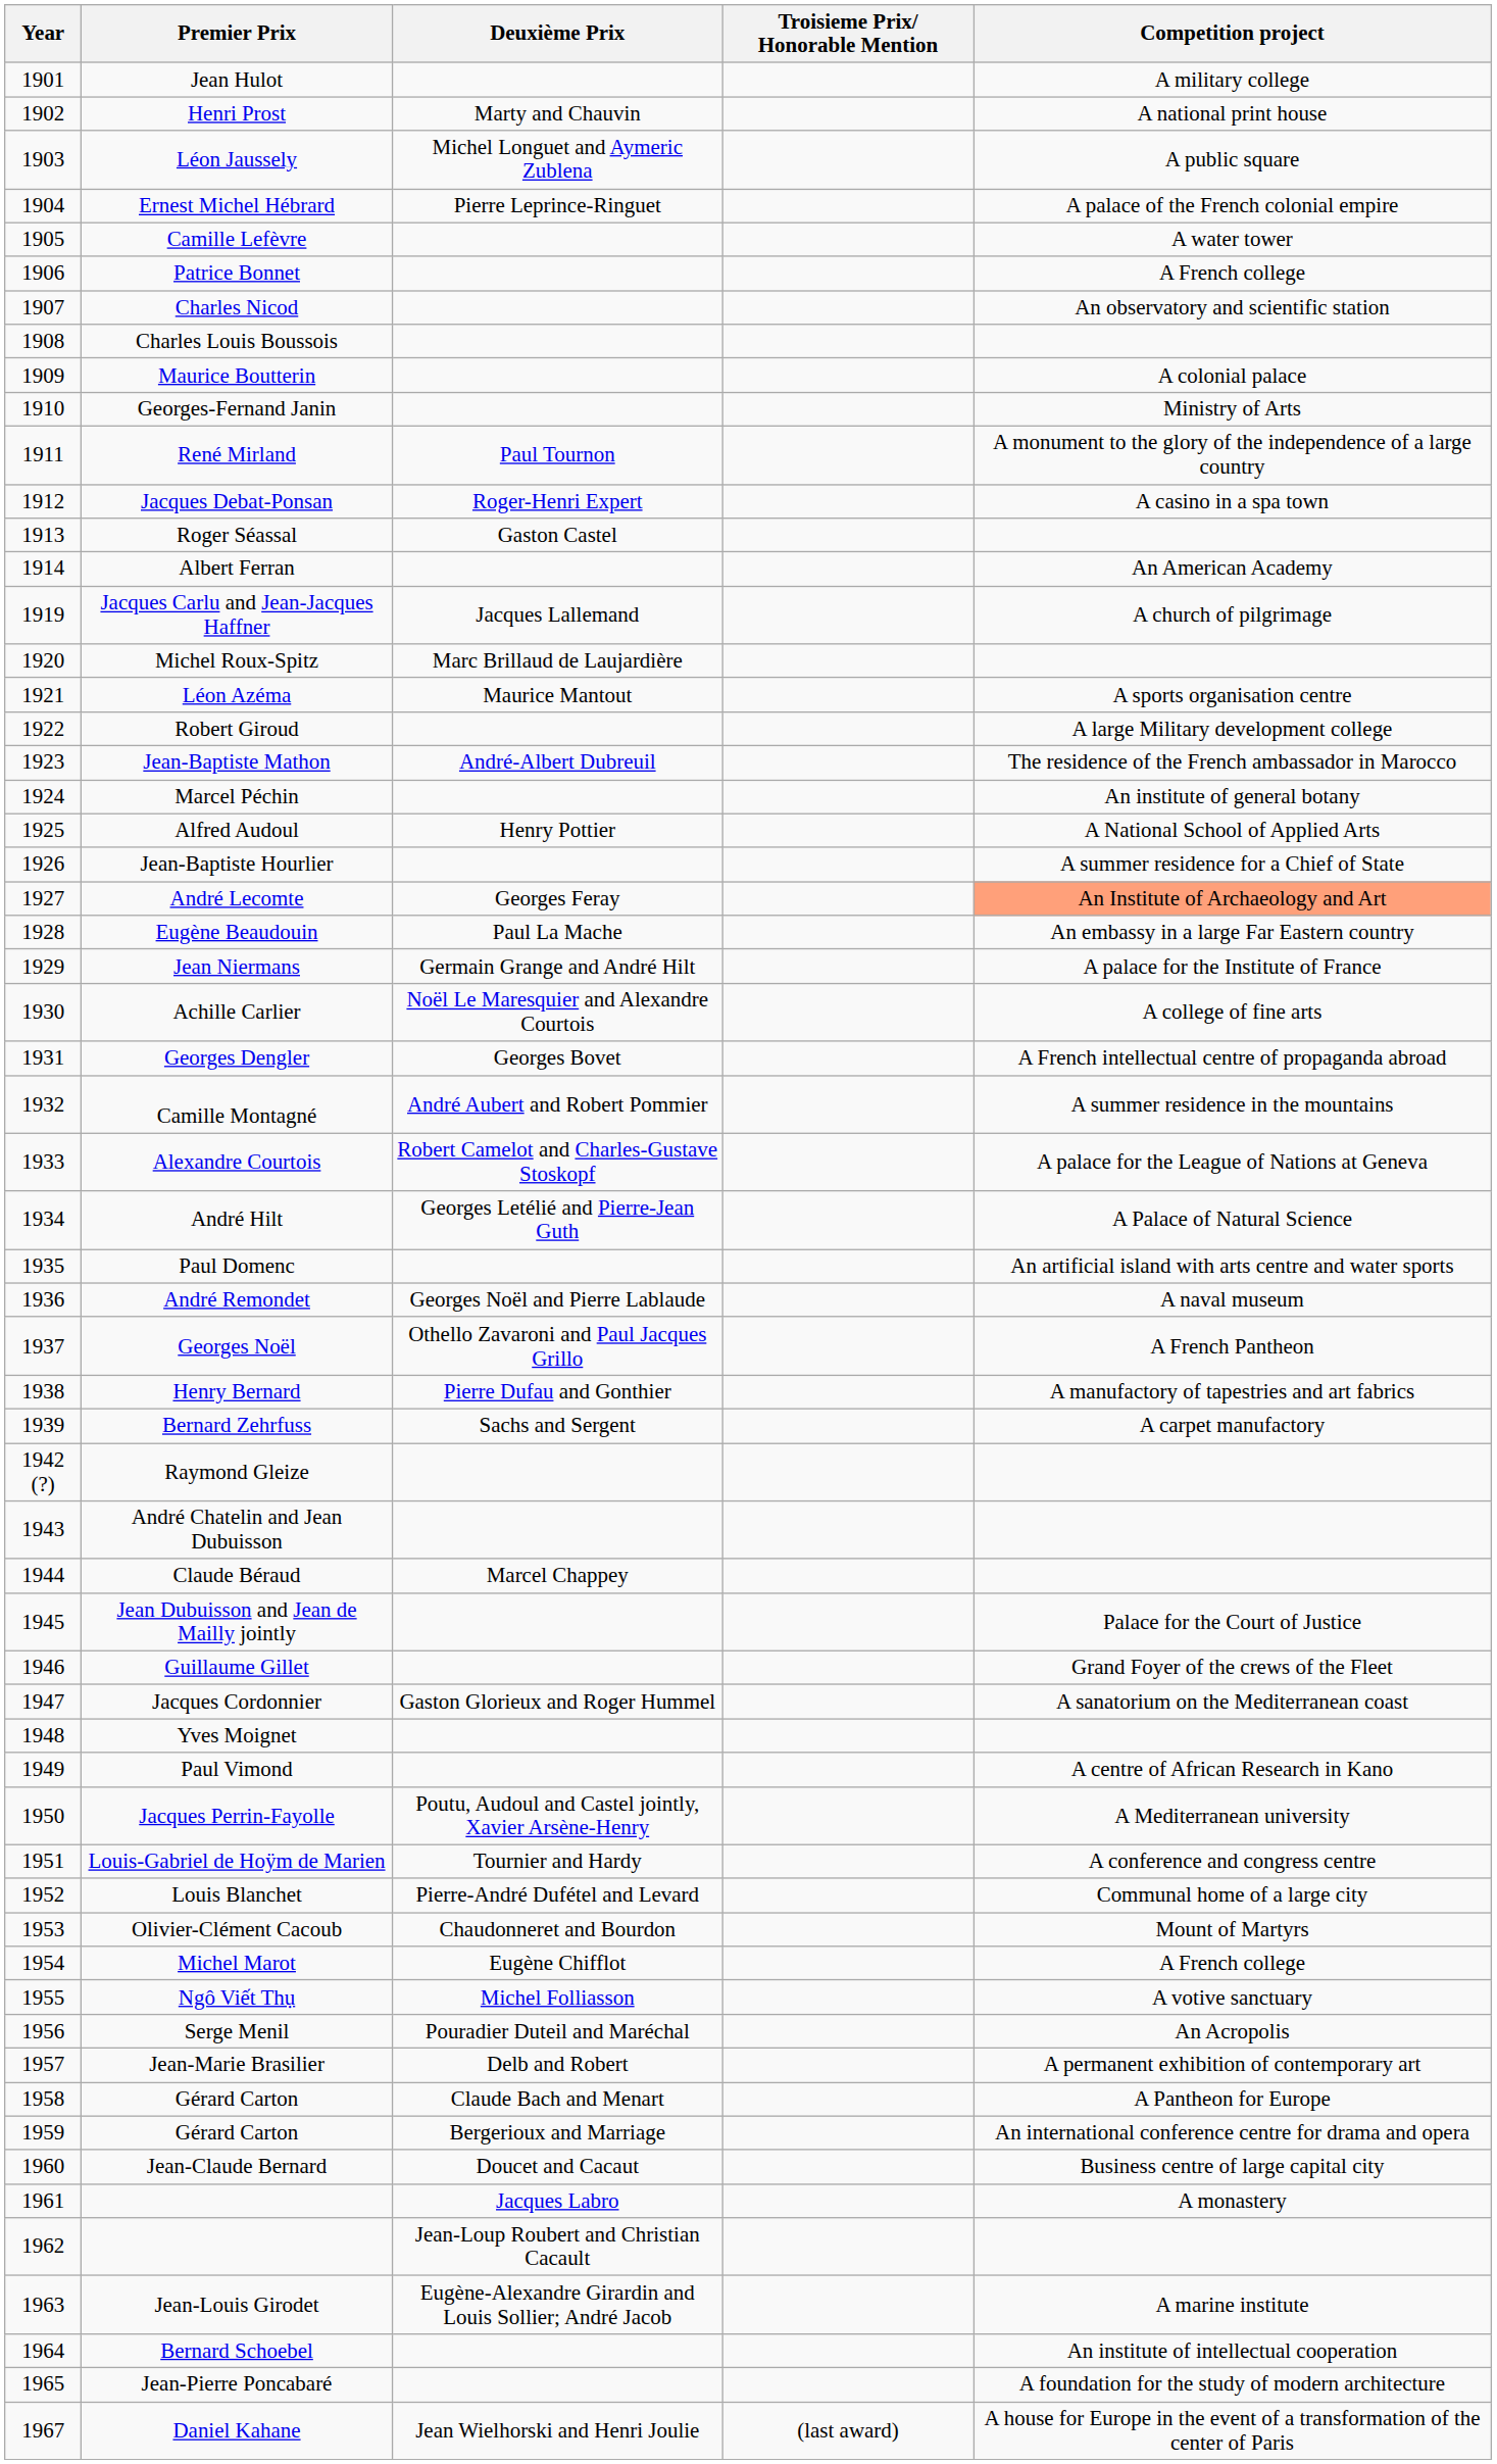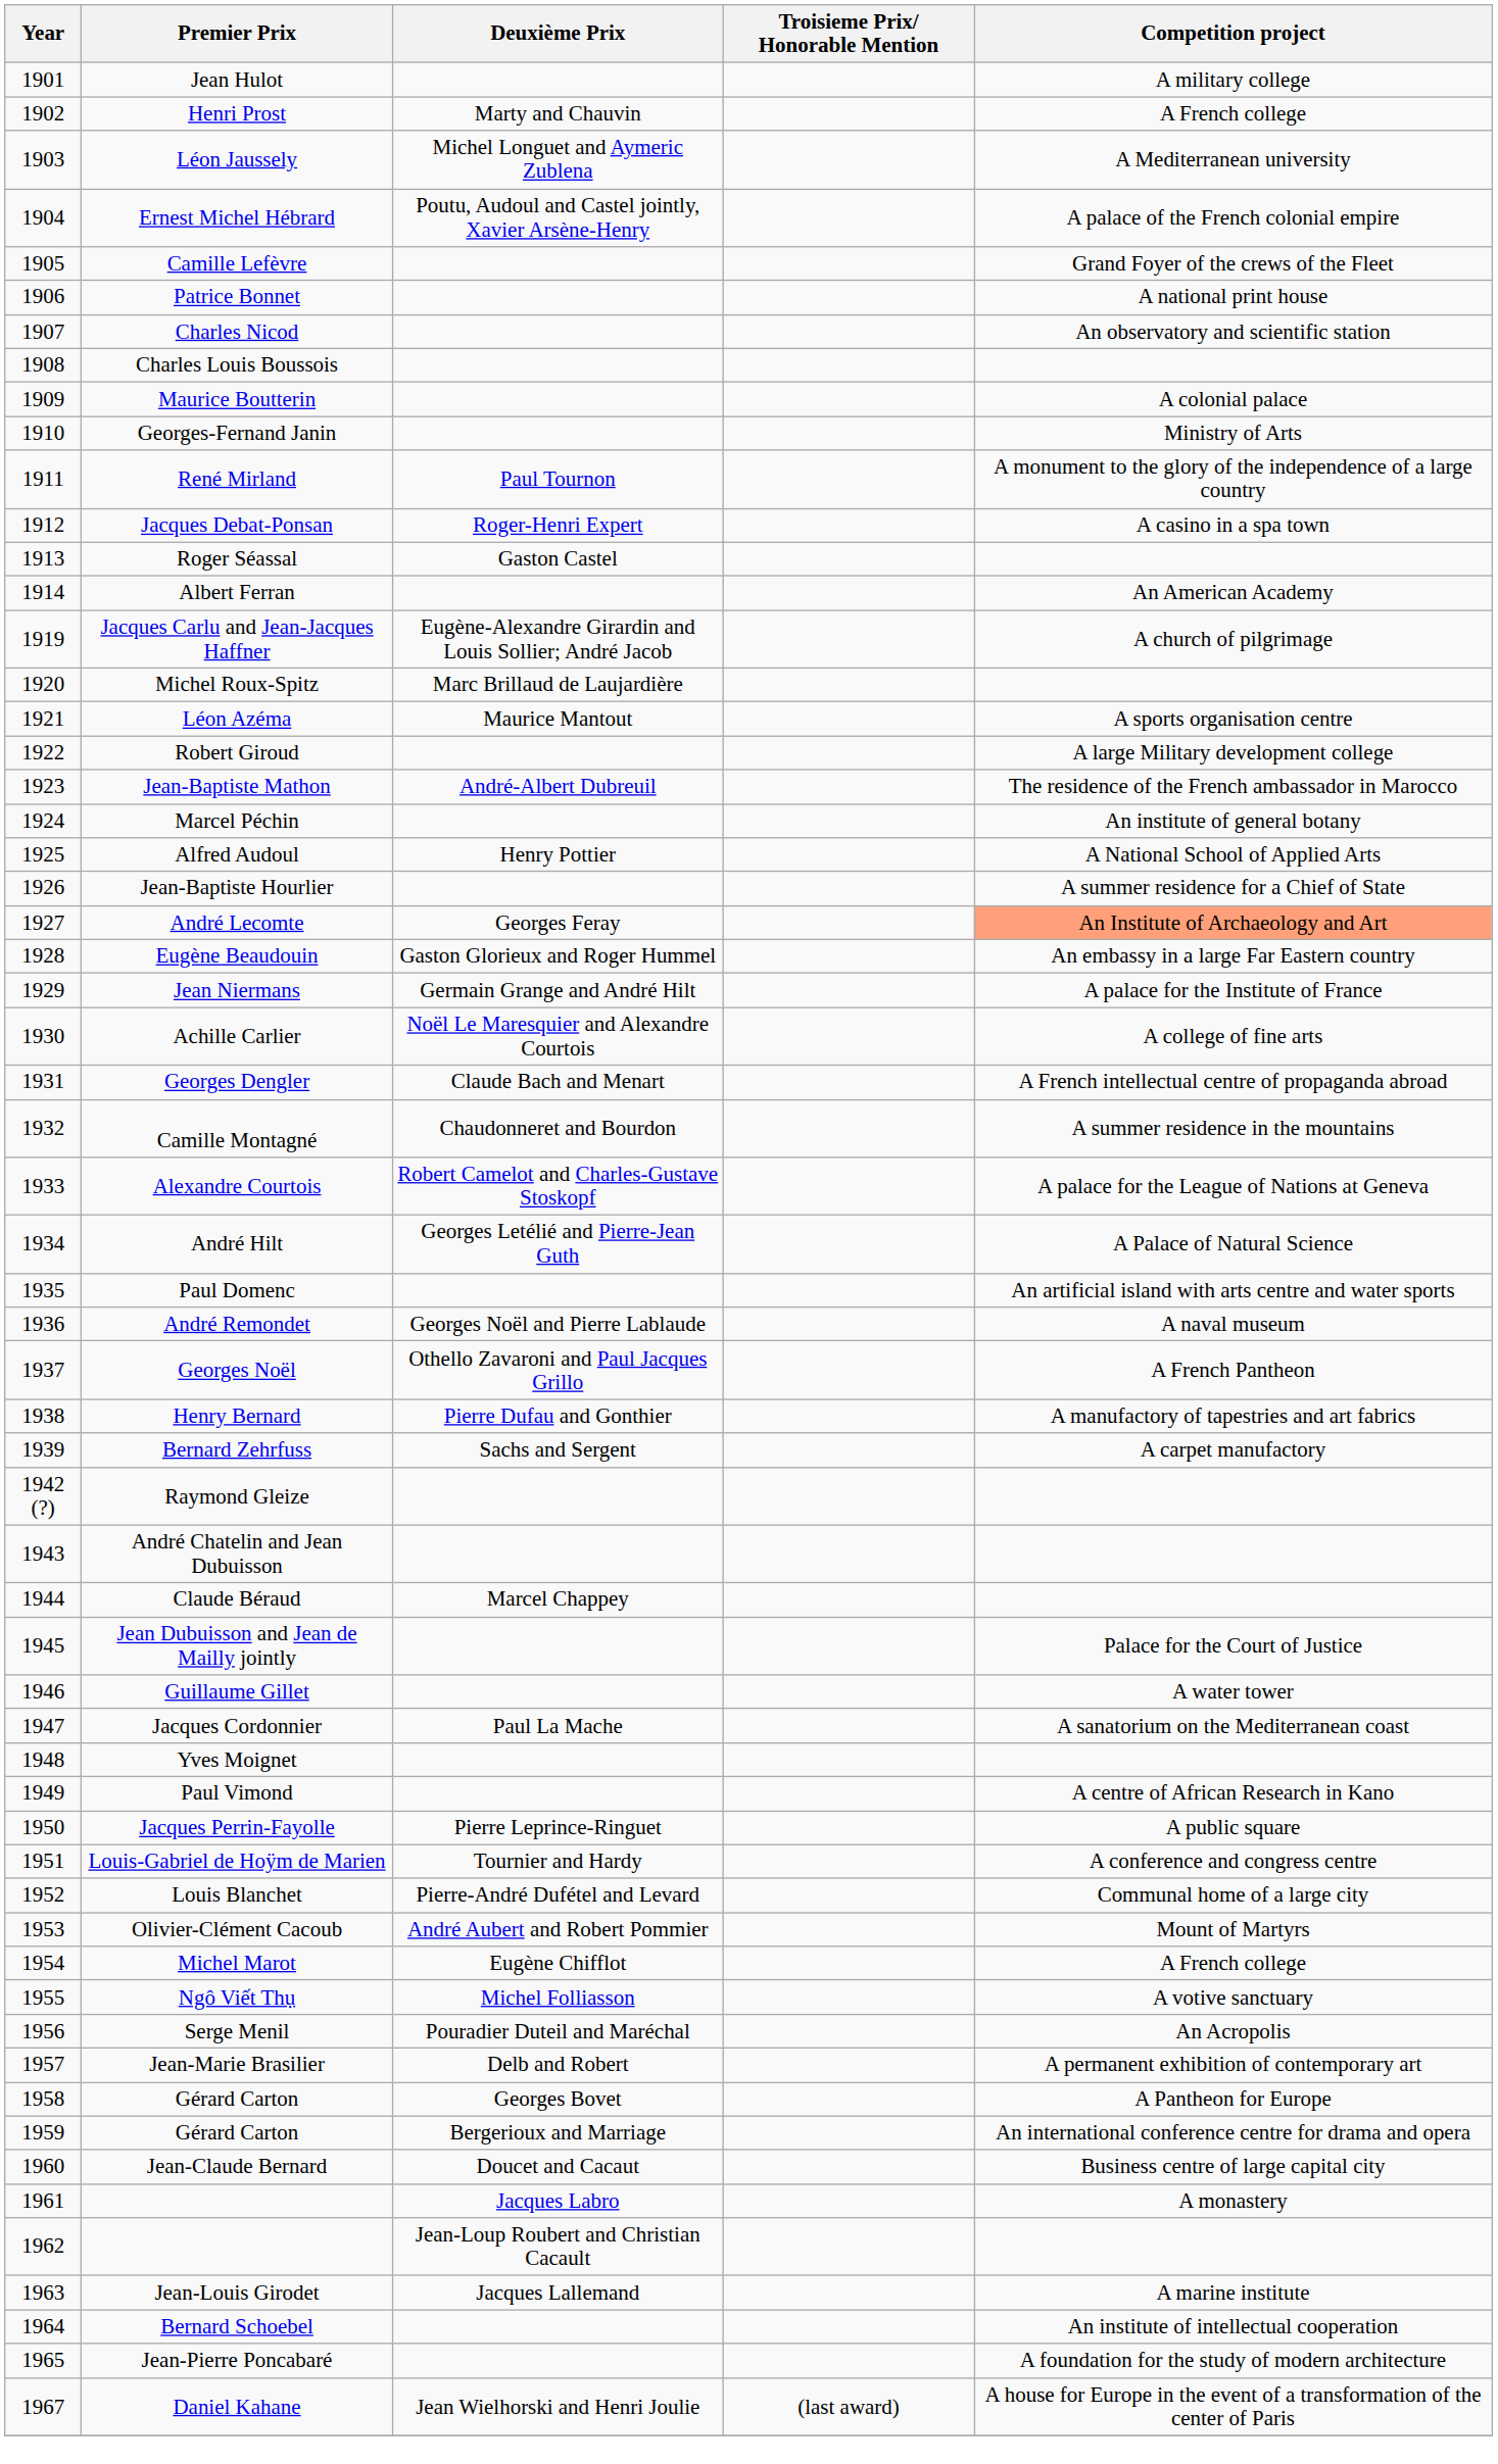Henri Prost | Competition project: A national print house -> A French college
Léon Jaussely | Competition project: A public square -> A Mediterranean university
Ernest Michel Hébrard | Deuxième Prix: Pierre Leprince-Ringuet -> Poutu, Audoul and Castel jointly, Xavier Arsène-Henry
Camille Lefèvre | Competition project: A water tower -> Grand Foyer of the crews of the Fleet
Patrice Bonnet | Competition project: A French college -> A national print house
Jacques Carlu and Jean-Jacques Haffner | Deuxième Prix: Jacques Lallemand -> Eugène-Alexandre Girardin and Louis Sollier; André Jacob
Eugène Beaudouin | Deuxième Prix: Paul La Mache -> Gaston Glorieux and Roger Hummel
Georges Dengler | Deuxième Prix: Georges Bovet -> Claude Bach and Menart
Camille Montagné | Deuxième Prix: André Aubert and Robert Pommier -> Chaudonneret and Bourdon
Guillaume Gillet | Competition project: Grand Foyer of the crews of the Fleet -> A water tower
Jacques Cordonnier | Deuxième Prix: Gaston Glorieux and Roger Hummel -> Paul La Mache
Jacques Perrin-Fayolle | Deuxième Prix: Poutu, Audoul and Castel jointly, Xavier Arsène-Henry -> Pierre Leprince-Ringuet
Jacques Perrin-Fayolle | Competition project: A Mediterranean university -> A public square
Olivier-Clément Cacoub | Deuxième Prix: Chaudonneret and Bourdon -> André Aubert and Robert Pommier
1958 / Gérard Carton | Deuxième Prix: Claude Bach and Menart -> Georges Bovet
Jean-Louis Girodet | Deuxième Prix: Eugène-Alexandre Girardin and Louis Sollier; André Jacob -> Jacques Lallemand
